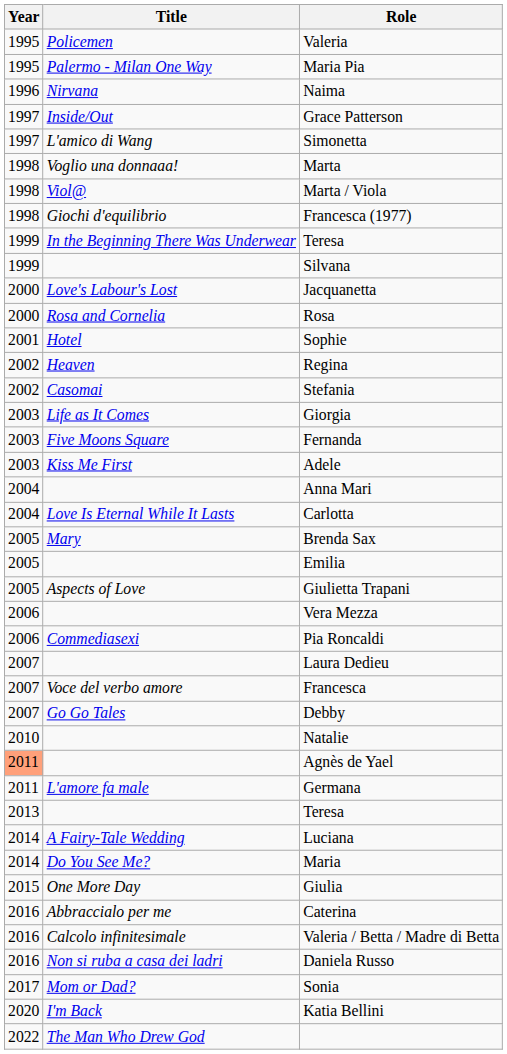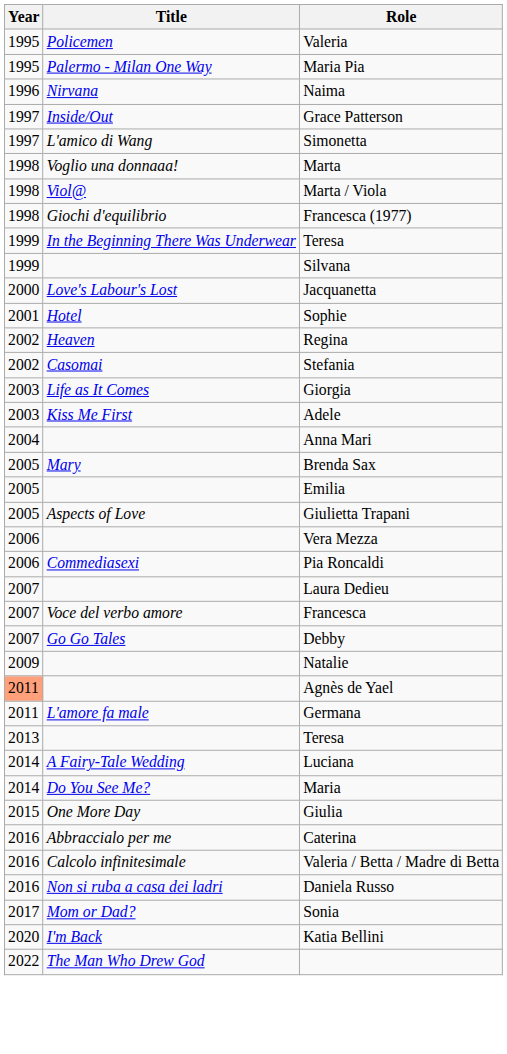- row: 2000 | Rosa and Cornelia | Rosa
- row: 2003 | Five Moons Square | Fernanda
- row: 2004 | Love Is Eternal While It Lasts | Carlotta
Natalie | Year: 2010 -> 2009
